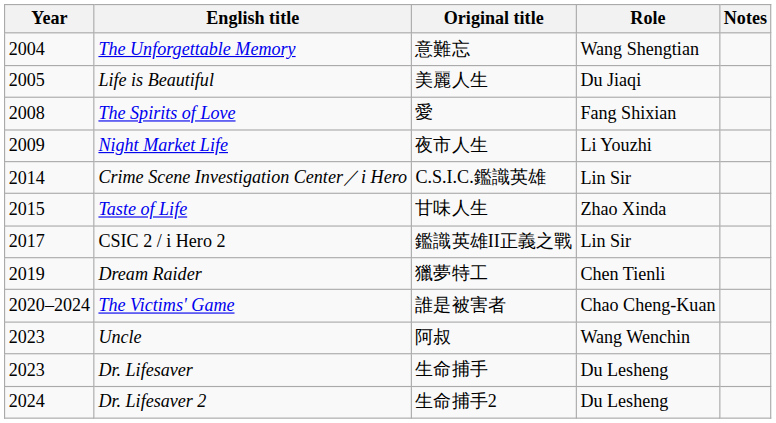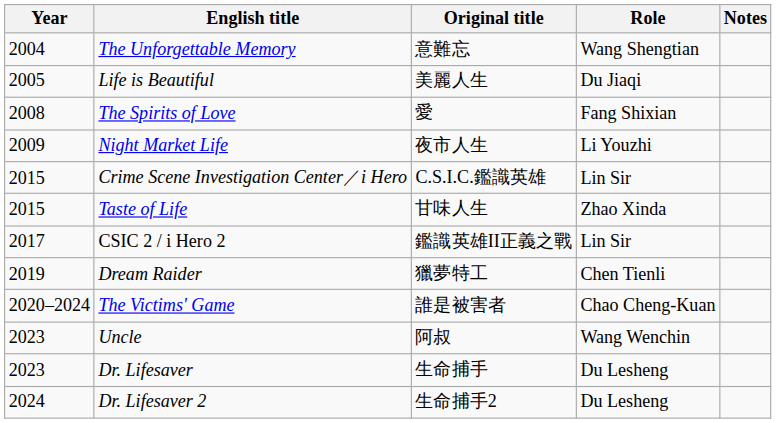Crime Scene Investigation Center／i Hero | Year: 2014 -> 2015
